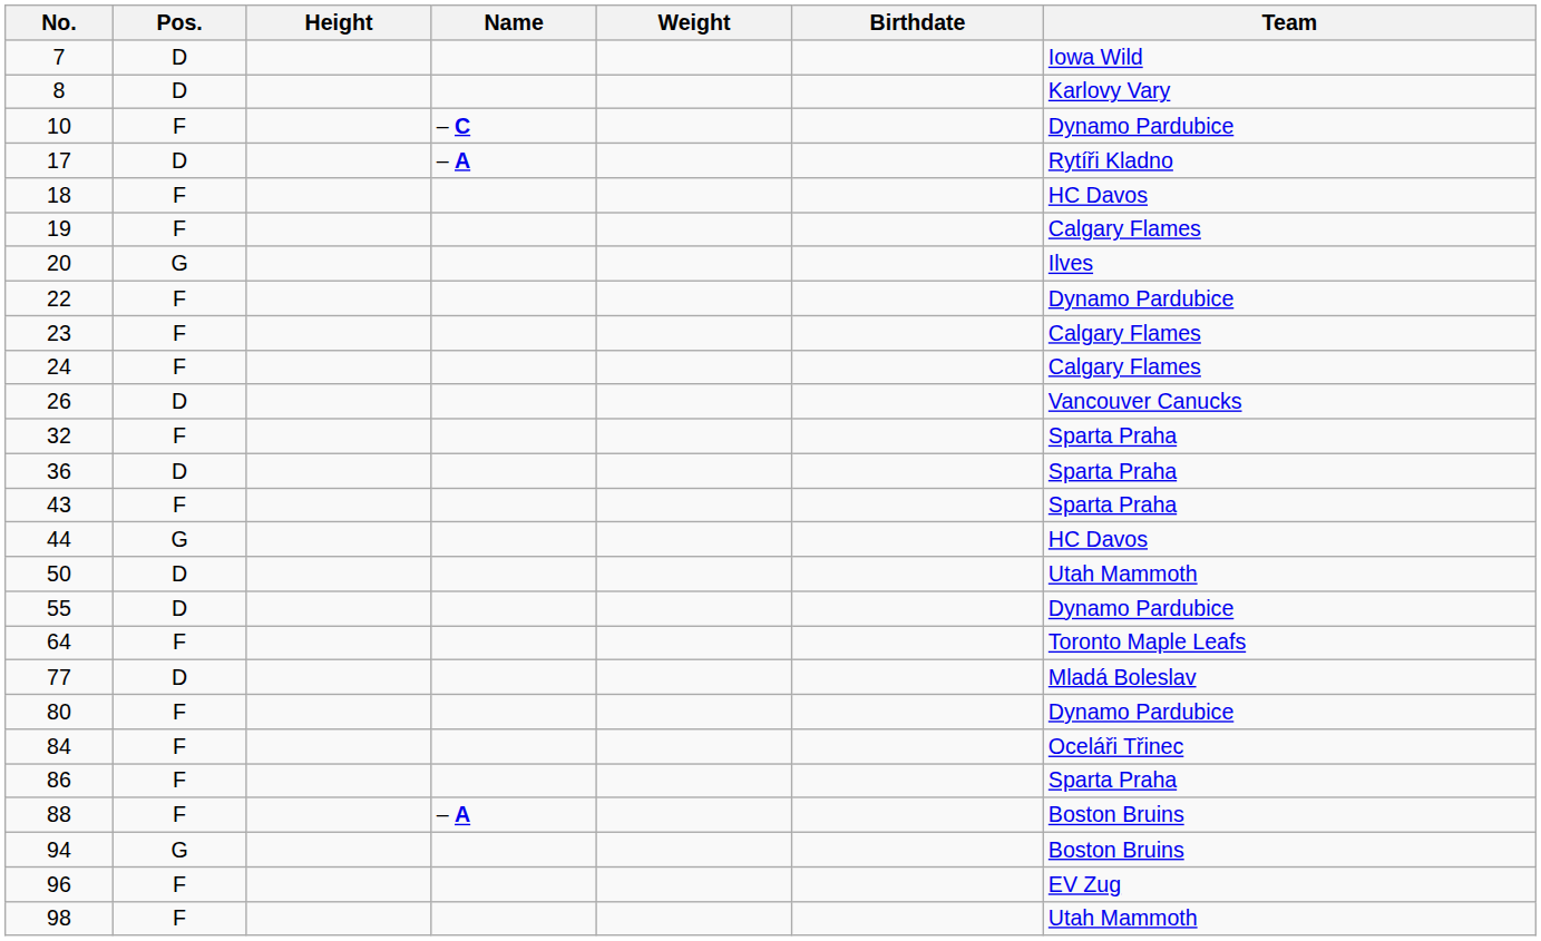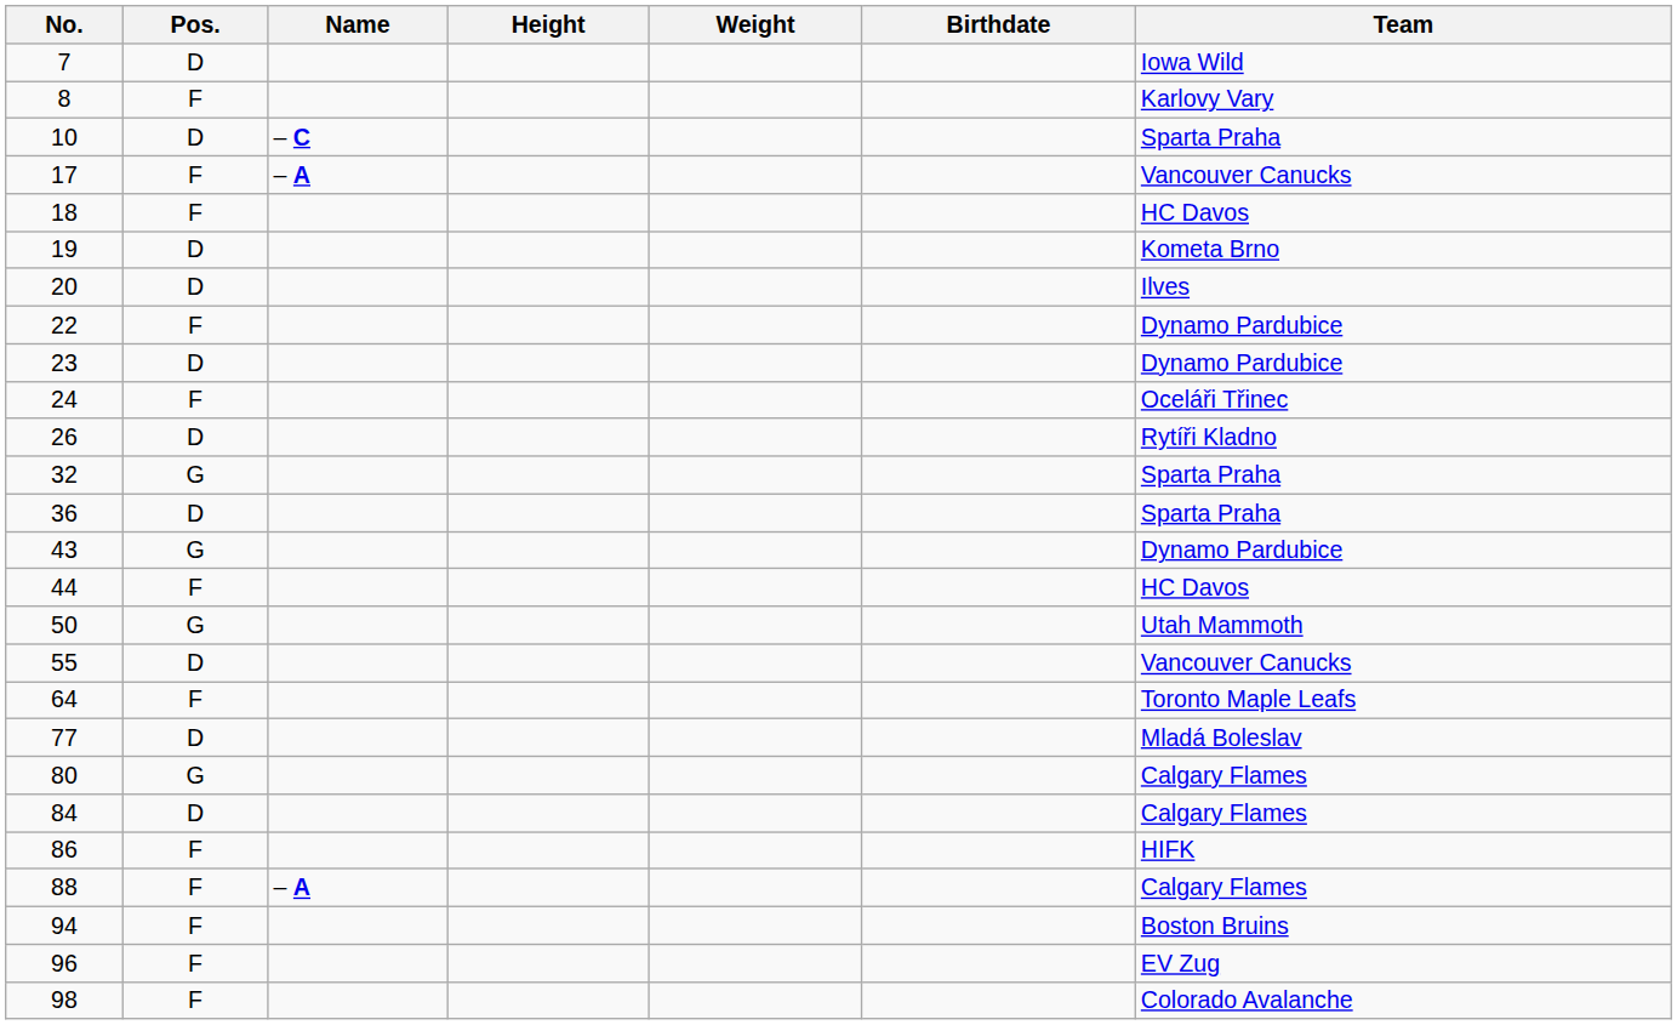columns swapped: Name <-> Height
8 | Pos.: D -> F
10 | Pos.: F -> D
10 | Team: Dynamo Pardubice -> Sparta Praha
17 | Pos.: D -> F
17 | Team: Rytíři Kladno -> Vancouver Canucks
19 | Pos.: F -> D
19 | Team: Calgary Flames -> Kometa Brno
20 | Pos.: G -> D
23 | Pos.: F -> D
23 | Team: Calgary Flames -> Dynamo Pardubice
24 | Team: Calgary Flames -> Oceláři Třinec
26 | Team: Vancouver Canucks -> Rytíři Kladno
32 | Pos.: F -> G
43 | Pos.: F -> G
43 | Team: Sparta Praha -> Dynamo Pardubice
44 | Pos.: G -> F
50 | Pos.: D -> G
55 | Team: Dynamo Pardubice -> Vancouver Canucks
80 | Pos.: F -> G
80 | Team: Dynamo Pardubice -> Calgary Flames
84 | Pos.: F -> D
84 | Team: Oceláři Třinec -> Calgary Flames
86 | Team: Sparta Praha -> HIFK
88 | Team: Boston Bruins -> Calgary Flames
94 | Pos.: G -> F
98 | Team: Utah Mammoth -> Colorado Avalanche
